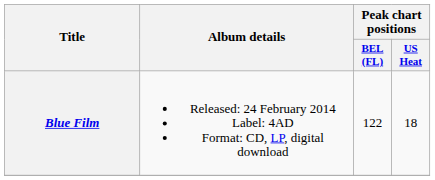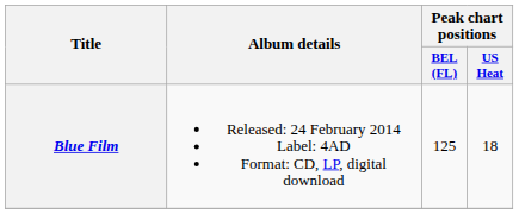Blue Film | Peak chart positions / BEL (FL): 122 -> 125
